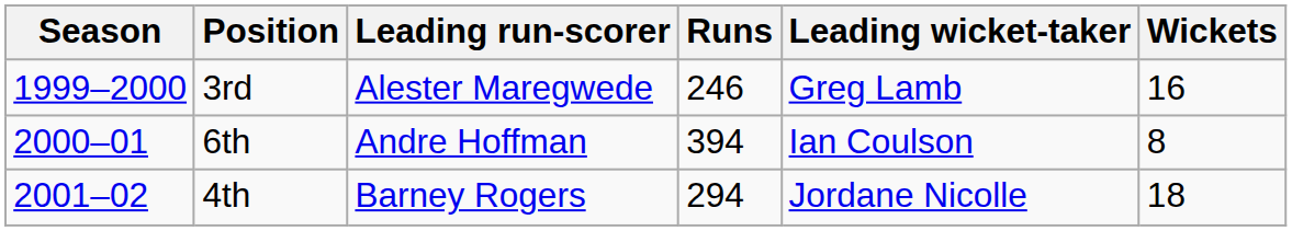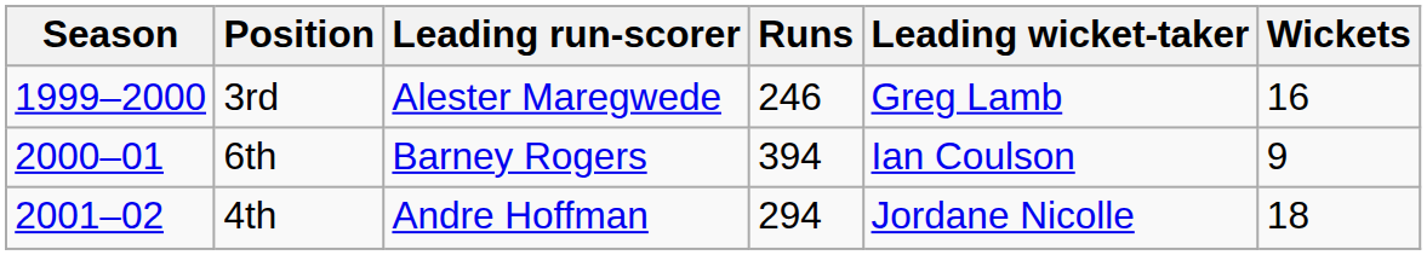6th | Leading run-scorer: Andre Hoffman -> Barney Rogers
6th | Wickets: 8 -> 9
4th | Leading run-scorer: Barney Rogers -> Andre Hoffman
